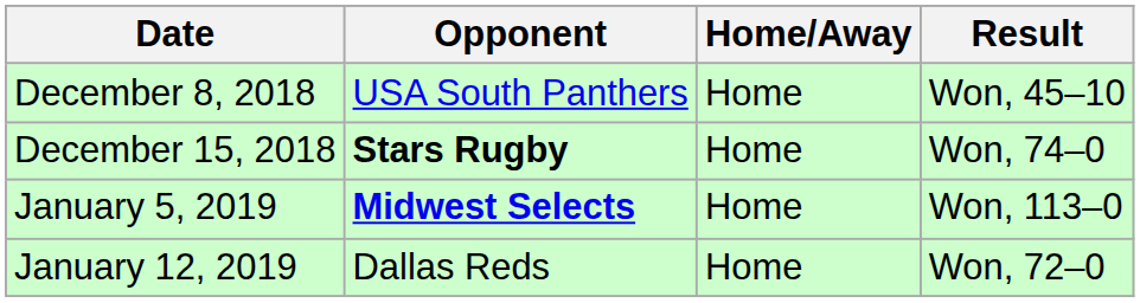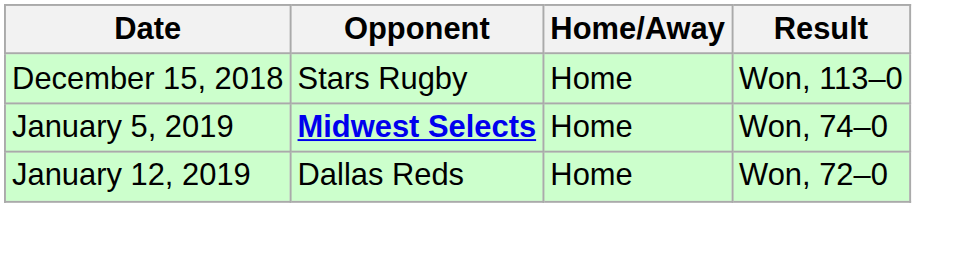- row: December 8, 2018 | USA South Panthers | Home | Won, 45–10
December 15, 2018 | Opponent: bold -> normal
December 15, 2018 | Result: Won, 74–0 -> Won, 113–0
January 5, 2019 | Result: Won, 113–0 -> Won, 74–0
